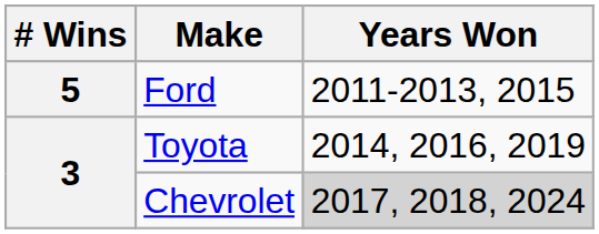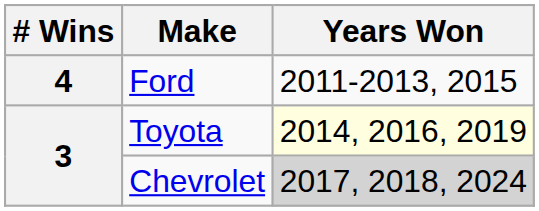Ford | # Wins: 5 -> 4
Toyota | Years Won: no background -> lightyellow background
